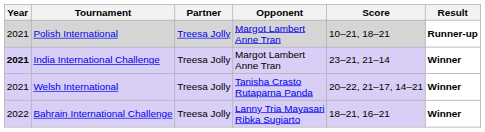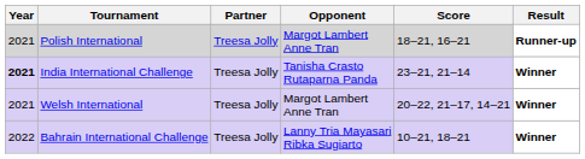Polish International | Score: 10–21, 18–21 -> 18–21, 16–21
India International Challenge | Opponent: Margot Lambert Anne Tran -> Tanisha Crasto Rutaparna Panda
Welsh International | Opponent: Tanisha Crasto Rutaparna Panda -> Margot Lambert Anne Tran
Bahrain International Challenge | Score: 18–21, 16–21 -> 10–21, 18–21
